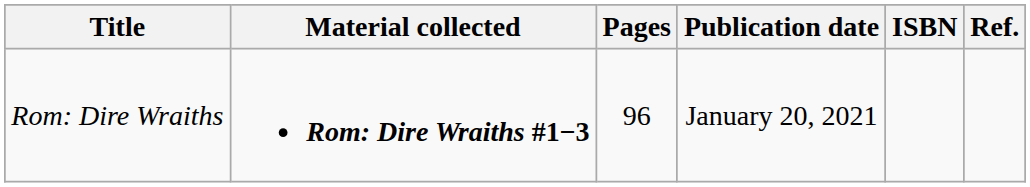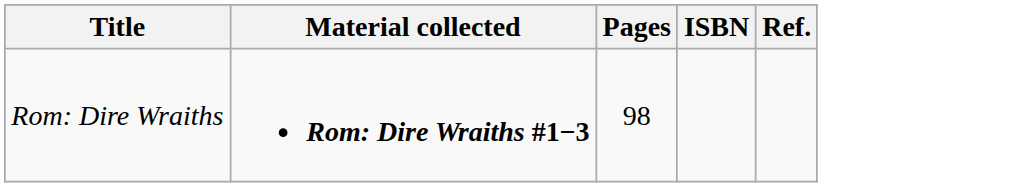- column: Publication date | January 20, 2021
Rom: Dire Wraiths | Pages: 96 -> 98
